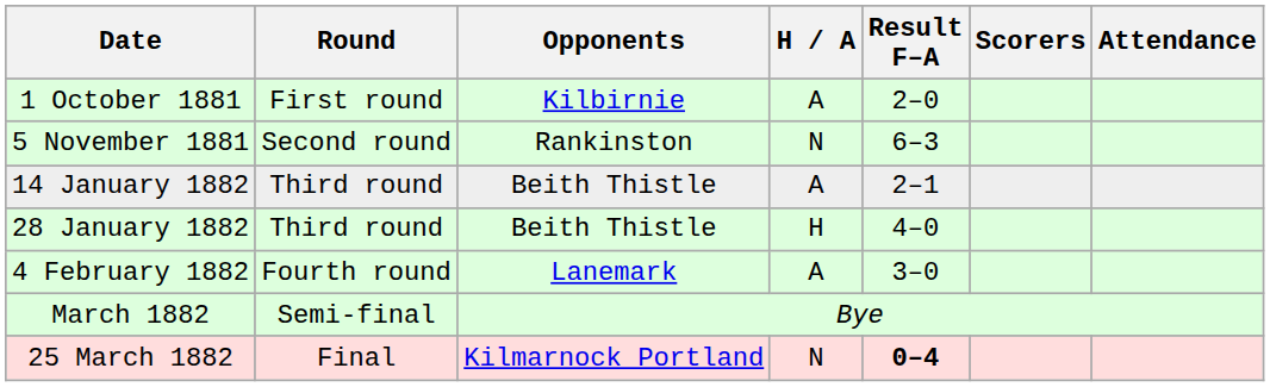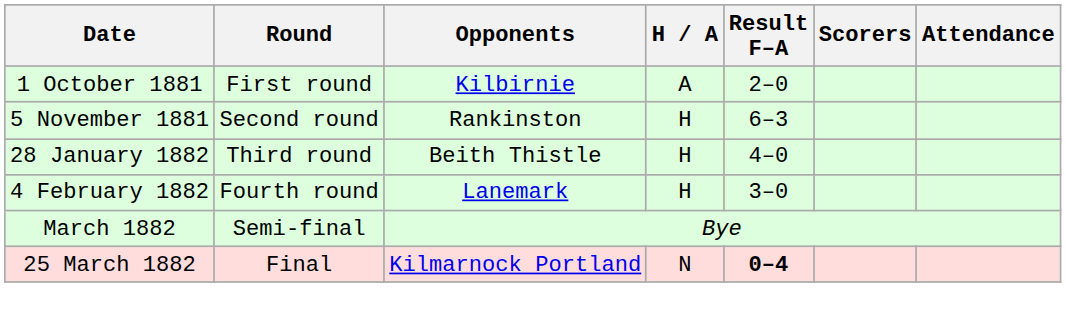5 November 1881 | H / A: N -> H
- row: 14 January 1882 | Third round | Beith Thistle | A | 2–1
4 February 1882 | H / A: A -> H
